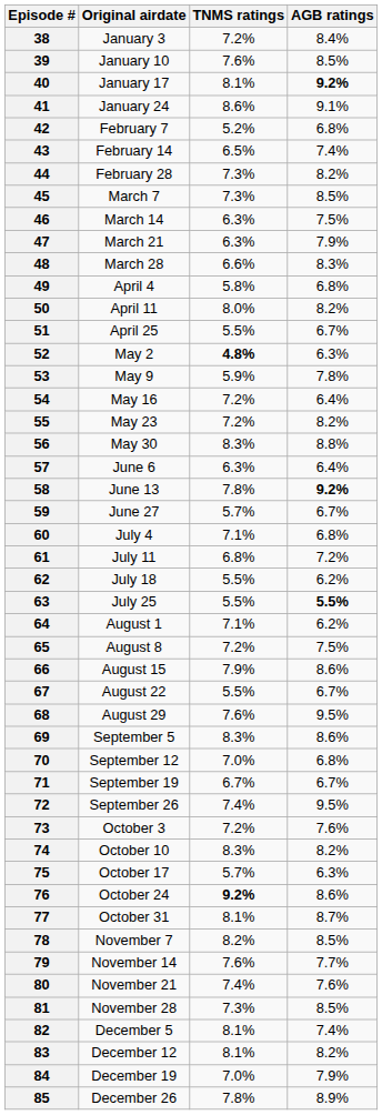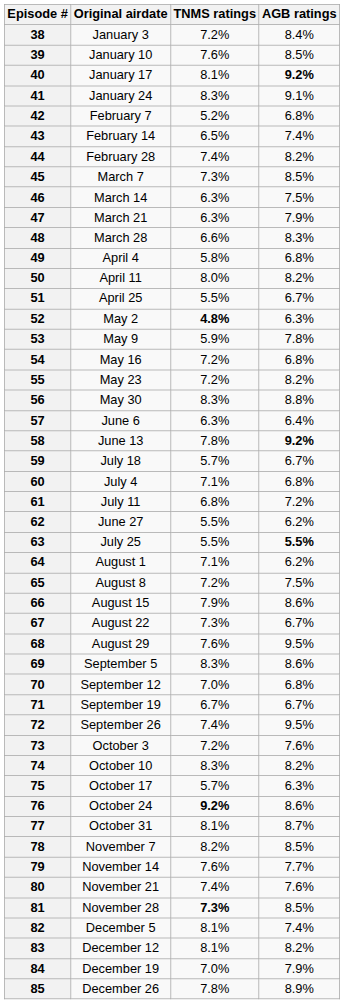41 | TNMS ratings: 8.6% -> 8.3%
44 | TNMS ratings: 7.3% -> 7.4%
54 | AGB ratings: 6.4% -> 6.8%
59 | Original airdate: June 27 -> July 18
62 | Original airdate: July 18 -> June 27
67 | TNMS ratings: 5.5% -> 7.3%
81 | TNMS ratings: normal -> bold
